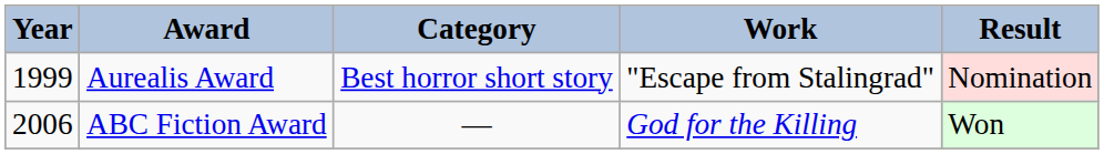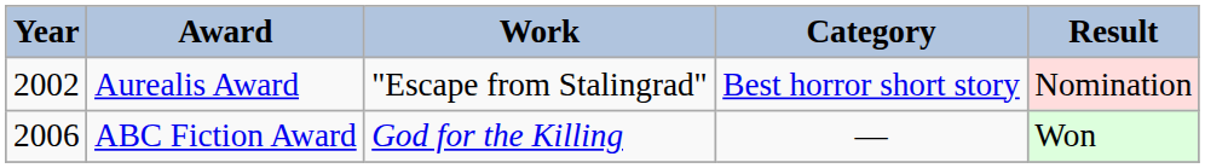columns swapped: Work <-> Category
Aurealis Award | Year: 1999 -> 2002
